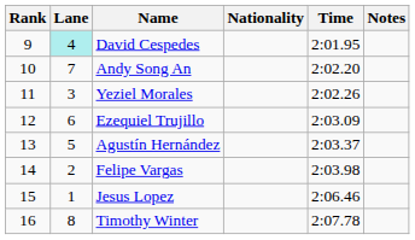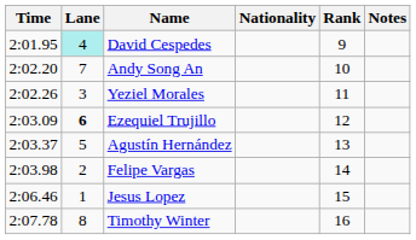columns swapped: Rank <-> Time
Ezequiel Trujillo | Lane: normal -> bold
